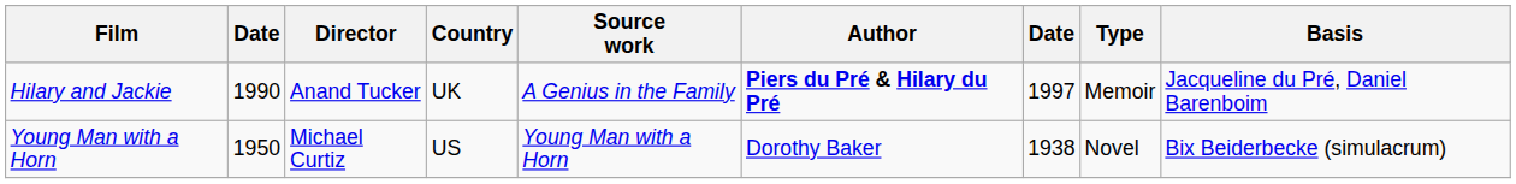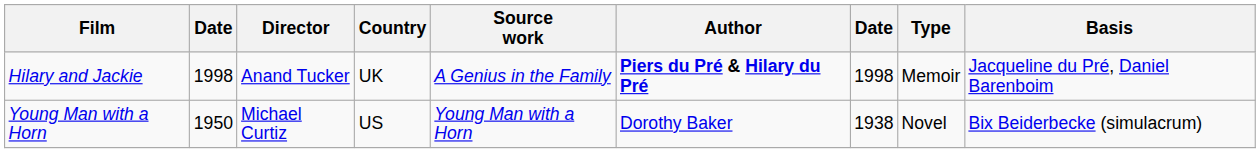Hilary and Jackie | column 2: 1990 -> 1998
Hilary and Jackie | column 7: 1997 -> 1998
